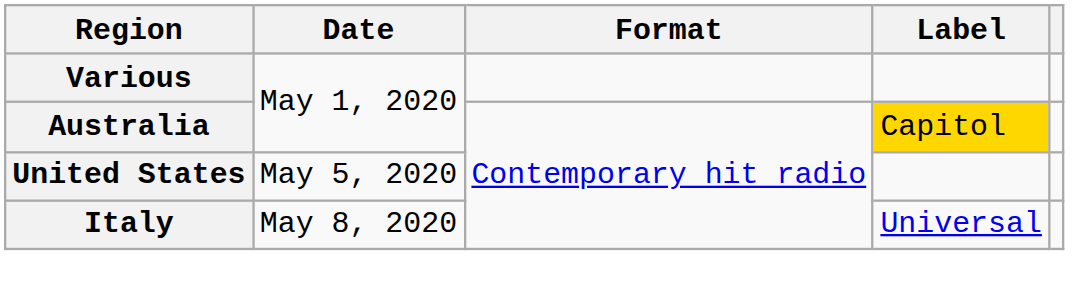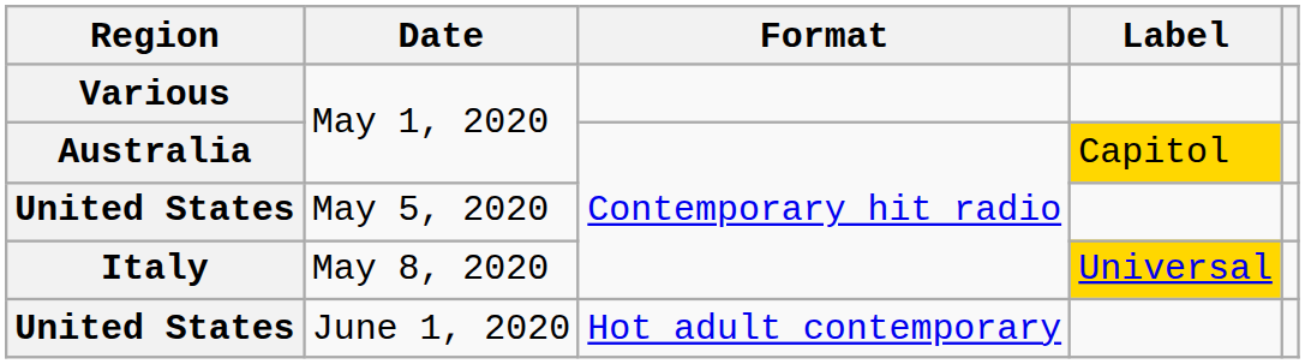Italy | Label: no background -> gold background
+ row: United States | June 1, 2020 | Hot adult contemporary
